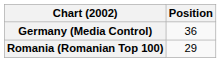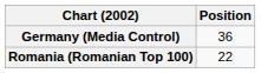Romania (Romanian Top 100) | Position: 29 -> 22
